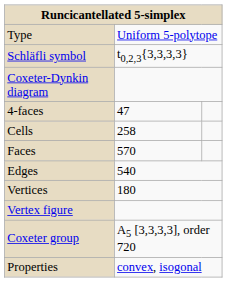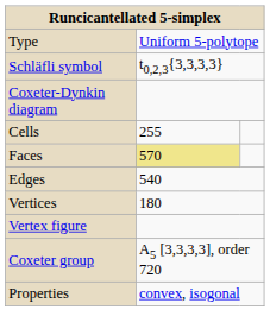- row: 4-faces | 47
Cells | column 2: 258 -> 255
Faces | column 2: no background -> khaki background
